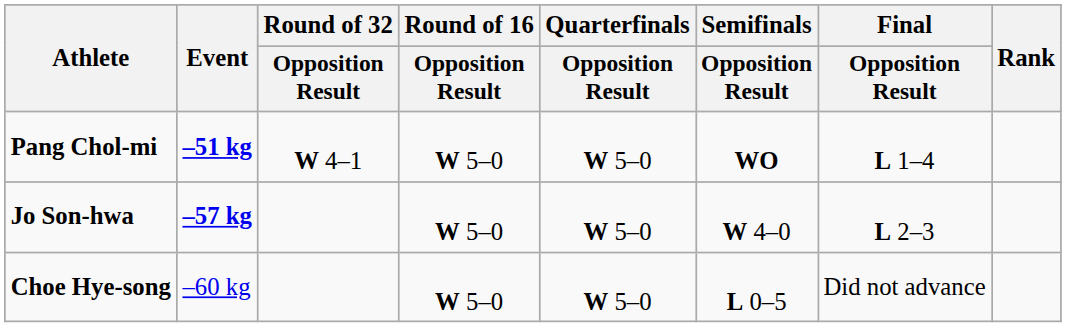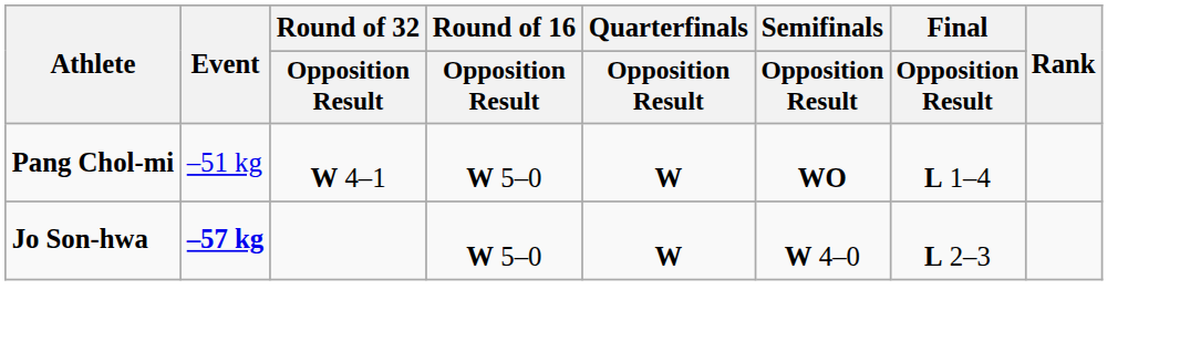Pang Chol-mi | Event: bold -> normal
Pang Chol-mi | Quarterfinals / Opposition Result: W 5–0 -> W
Jo Son-hwa | Quarterfinals / Opposition Result: W 5–0 -> W
- row: Choe Hye-song | –60 kg | W 5–0 | W 5–0 | L 0–5 | Did not advance
